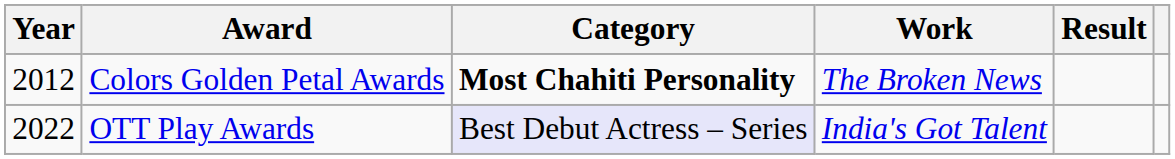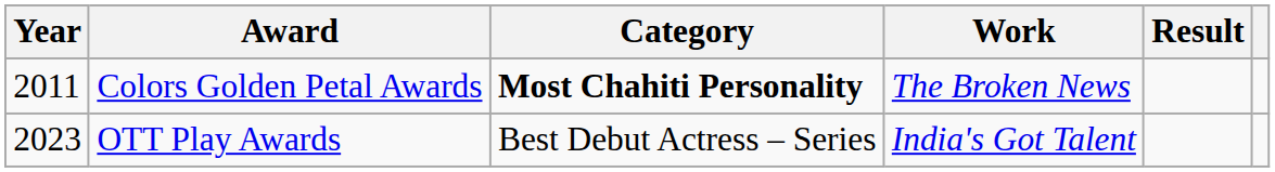Colors Golden Petal Awards | Year: 2012 -> 2011
OTT Play Awards | Year: 2022 -> 2023
OTT Play Awards | Category: lavender background -> no background
